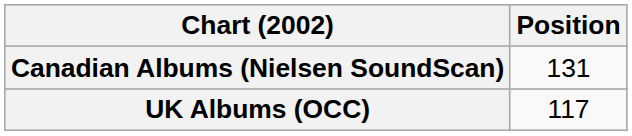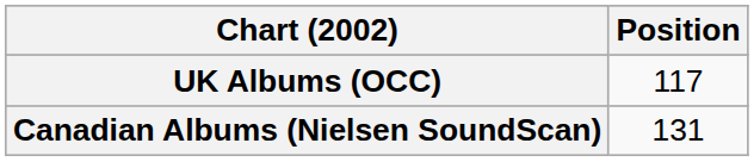rows swapped: Canadian Albums (Nielsen SoundScan) <-> UK Albums (OCC)
